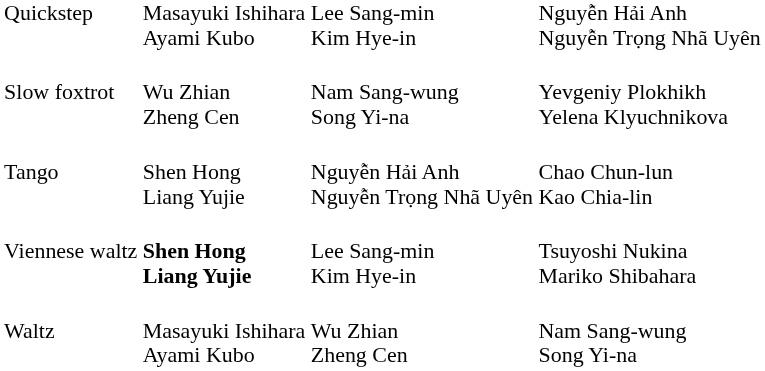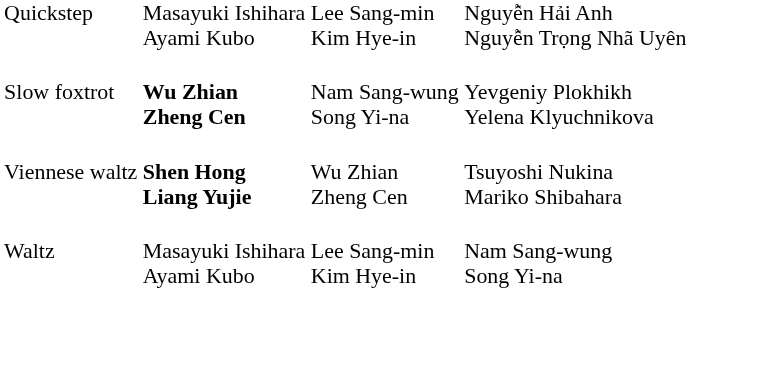Slow foxtrot | column 2: normal -> bold
- row: Tango | Shen Hong Liang Yujie | Nguyễn Hải Anh Nguyễn Trọng Nhã Uyên | Chao Chun-lun Kao Chia-lin
Viennese waltz | column 3: Lee Sang-min Kim Hye-in -> Wu Zhian Zheng Cen
Waltz | column 3: Wu Zhian Zheng Cen -> Lee Sang-min Kim Hye-in
